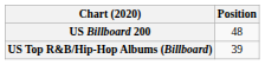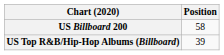US Billboard 200 | Position: 48 -> 58
